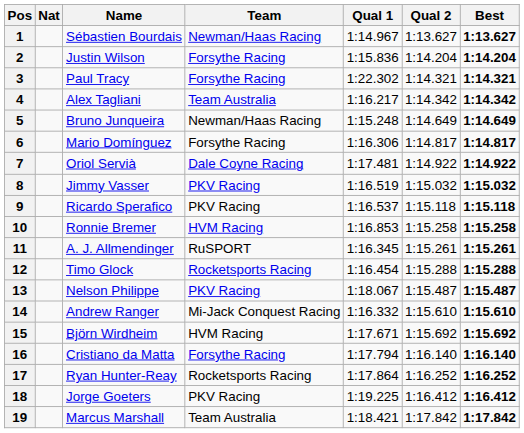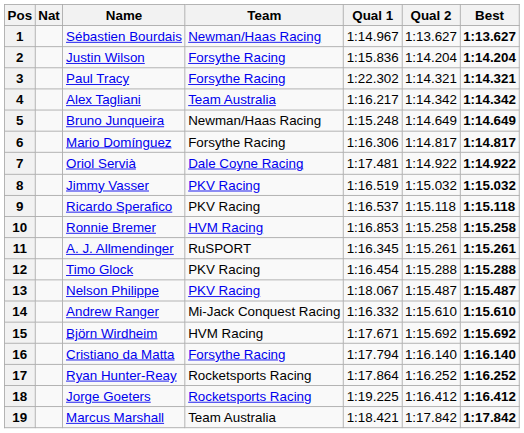12 | Team: Rocketsports Racing -> PKV Racing
18 | Team: PKV Racing -> Rocketsports Racing
